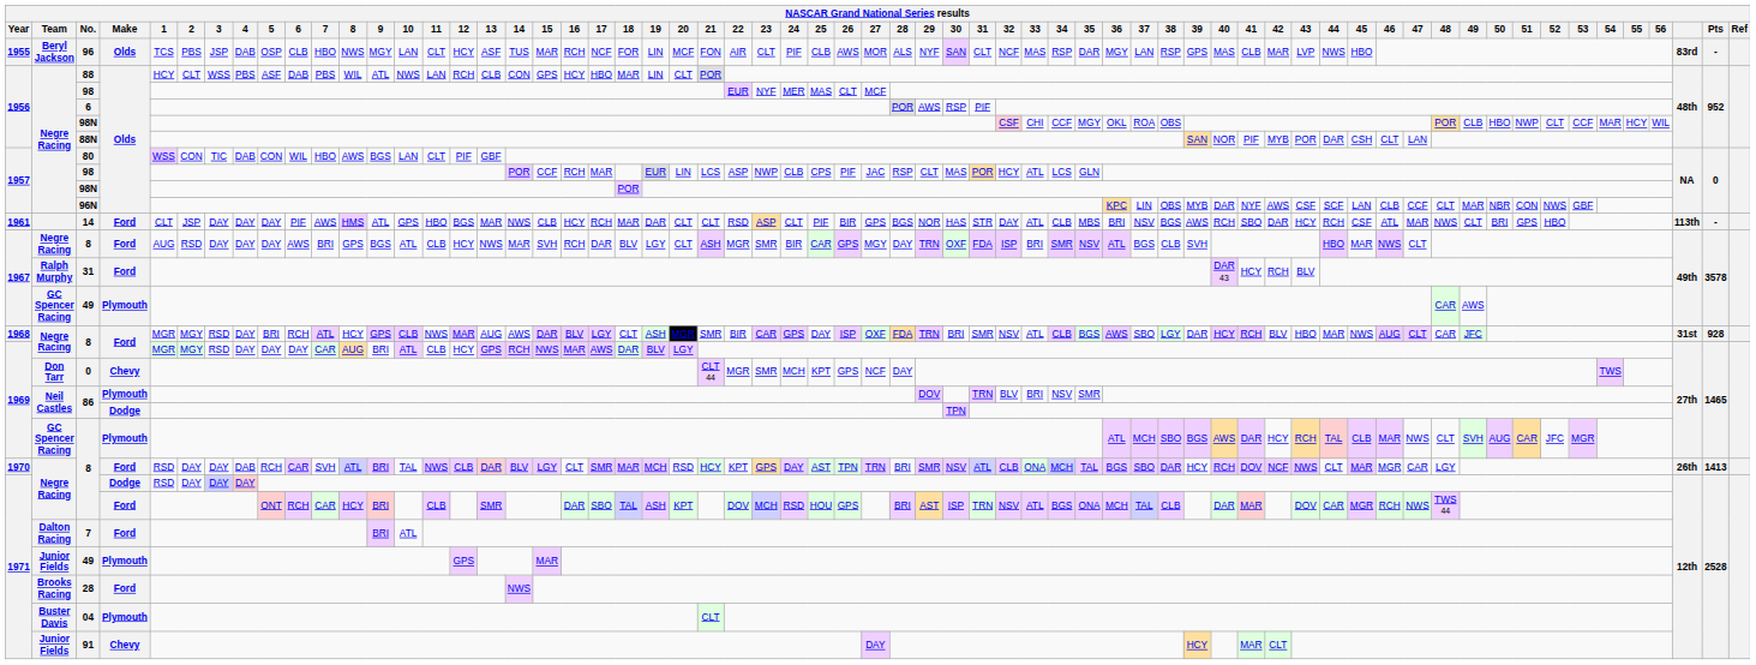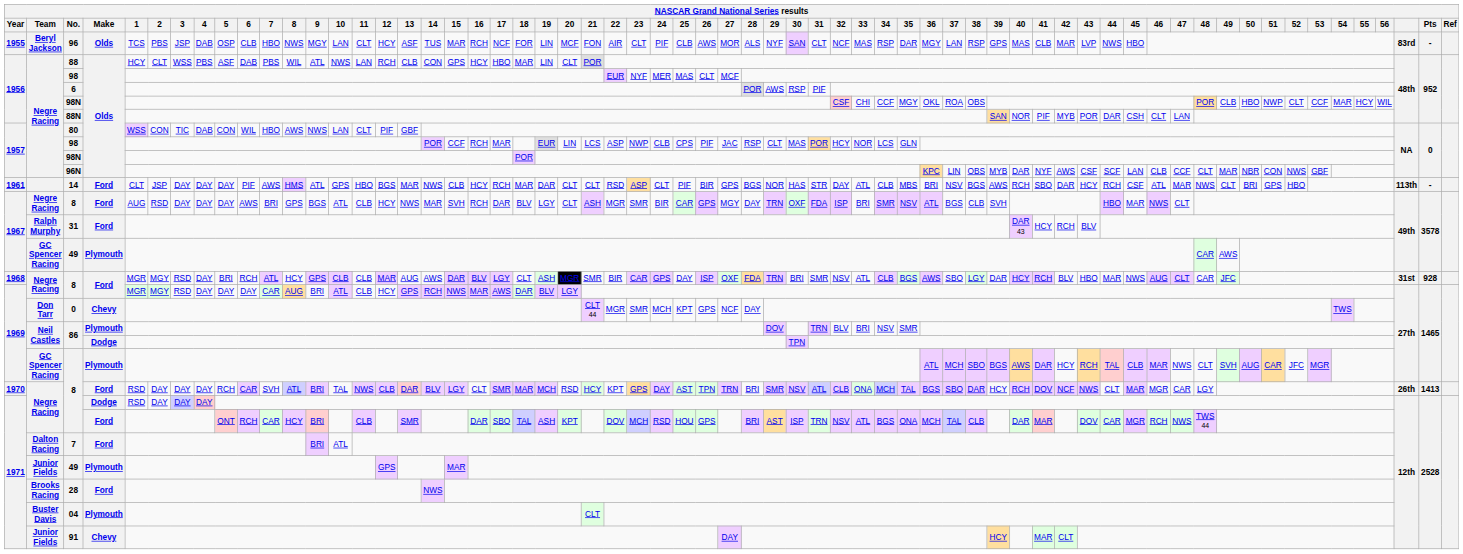80 | 9: BGS -> NWS
1957 / 98 | 33: ATL -> NOR
1968 / 8 | 11: NWS -> CLB
1970 / 8 | 4: DAB -> DAY
